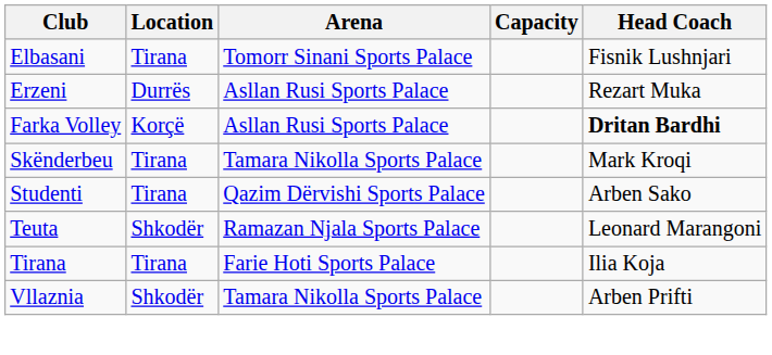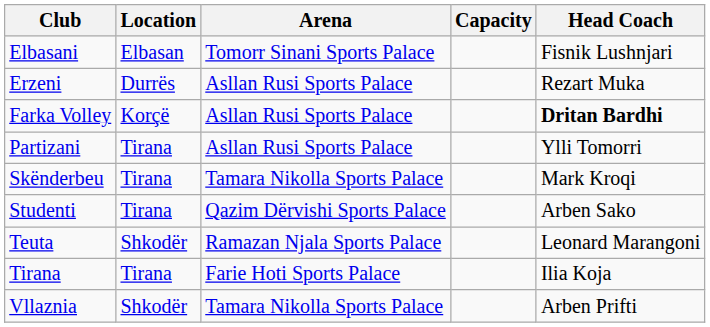Elbasani | Location: Tirana -> Elbasan
+ row: Partizani | Tirana | Asllan Rusi Sports Palace | Ylli Tomorri
